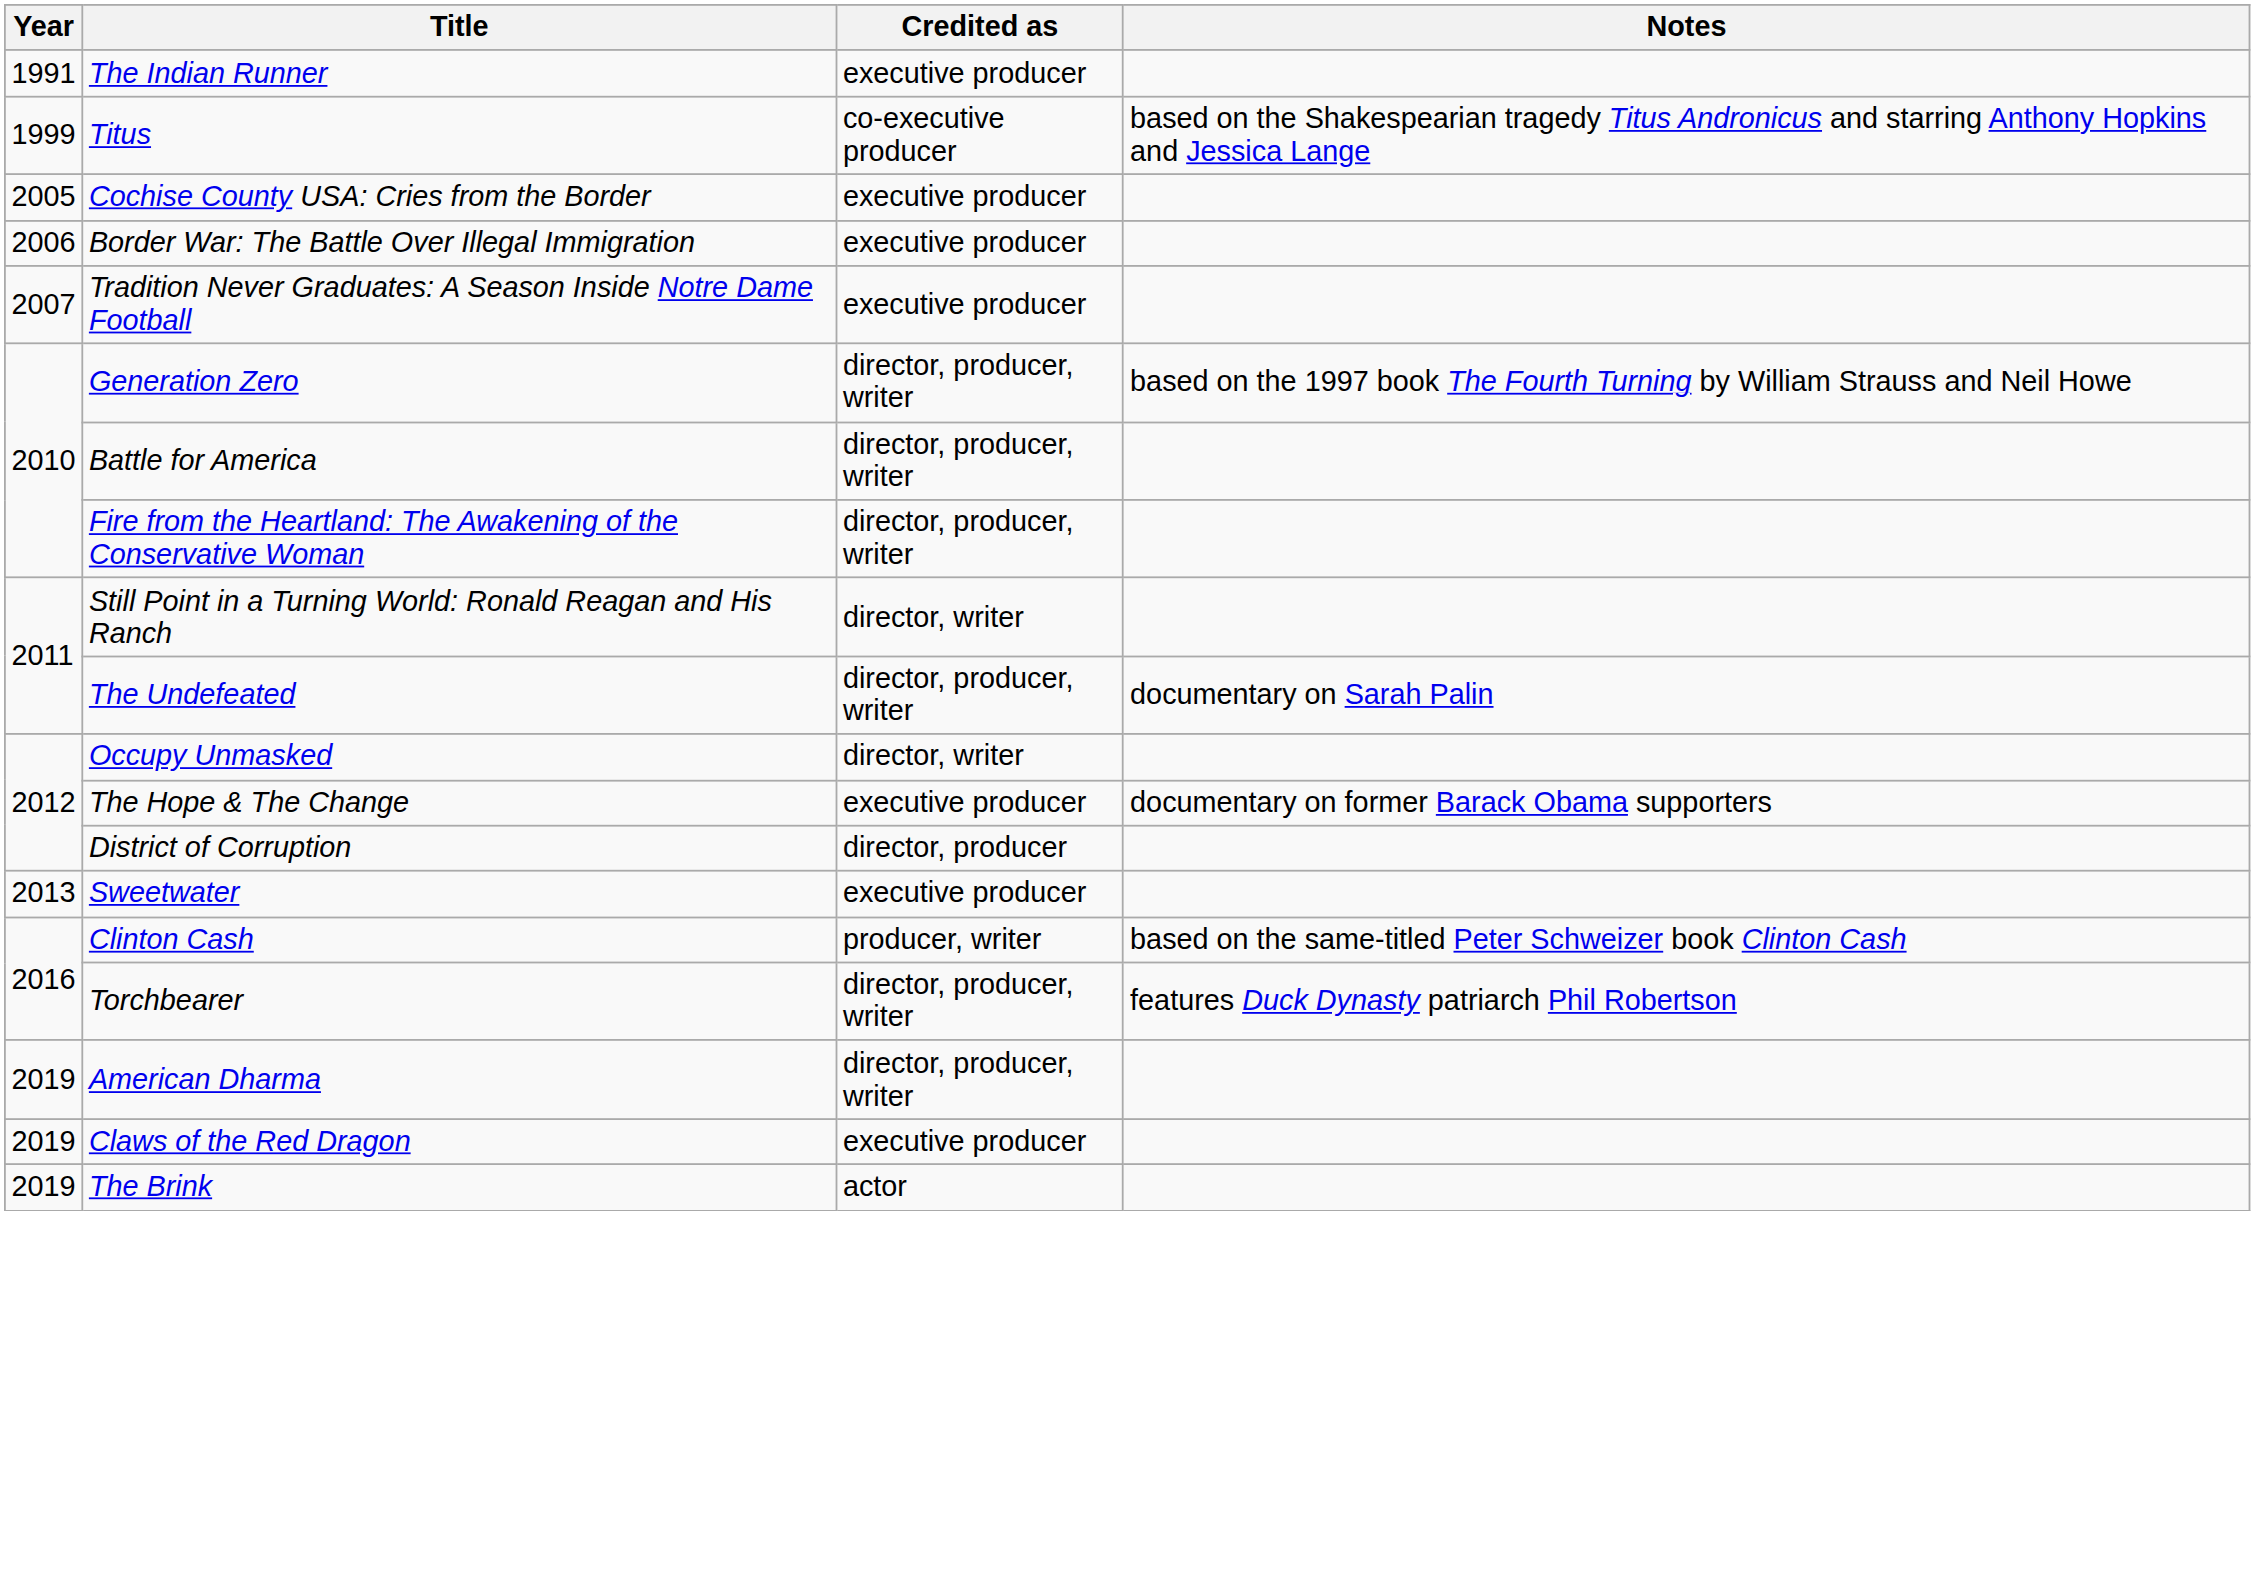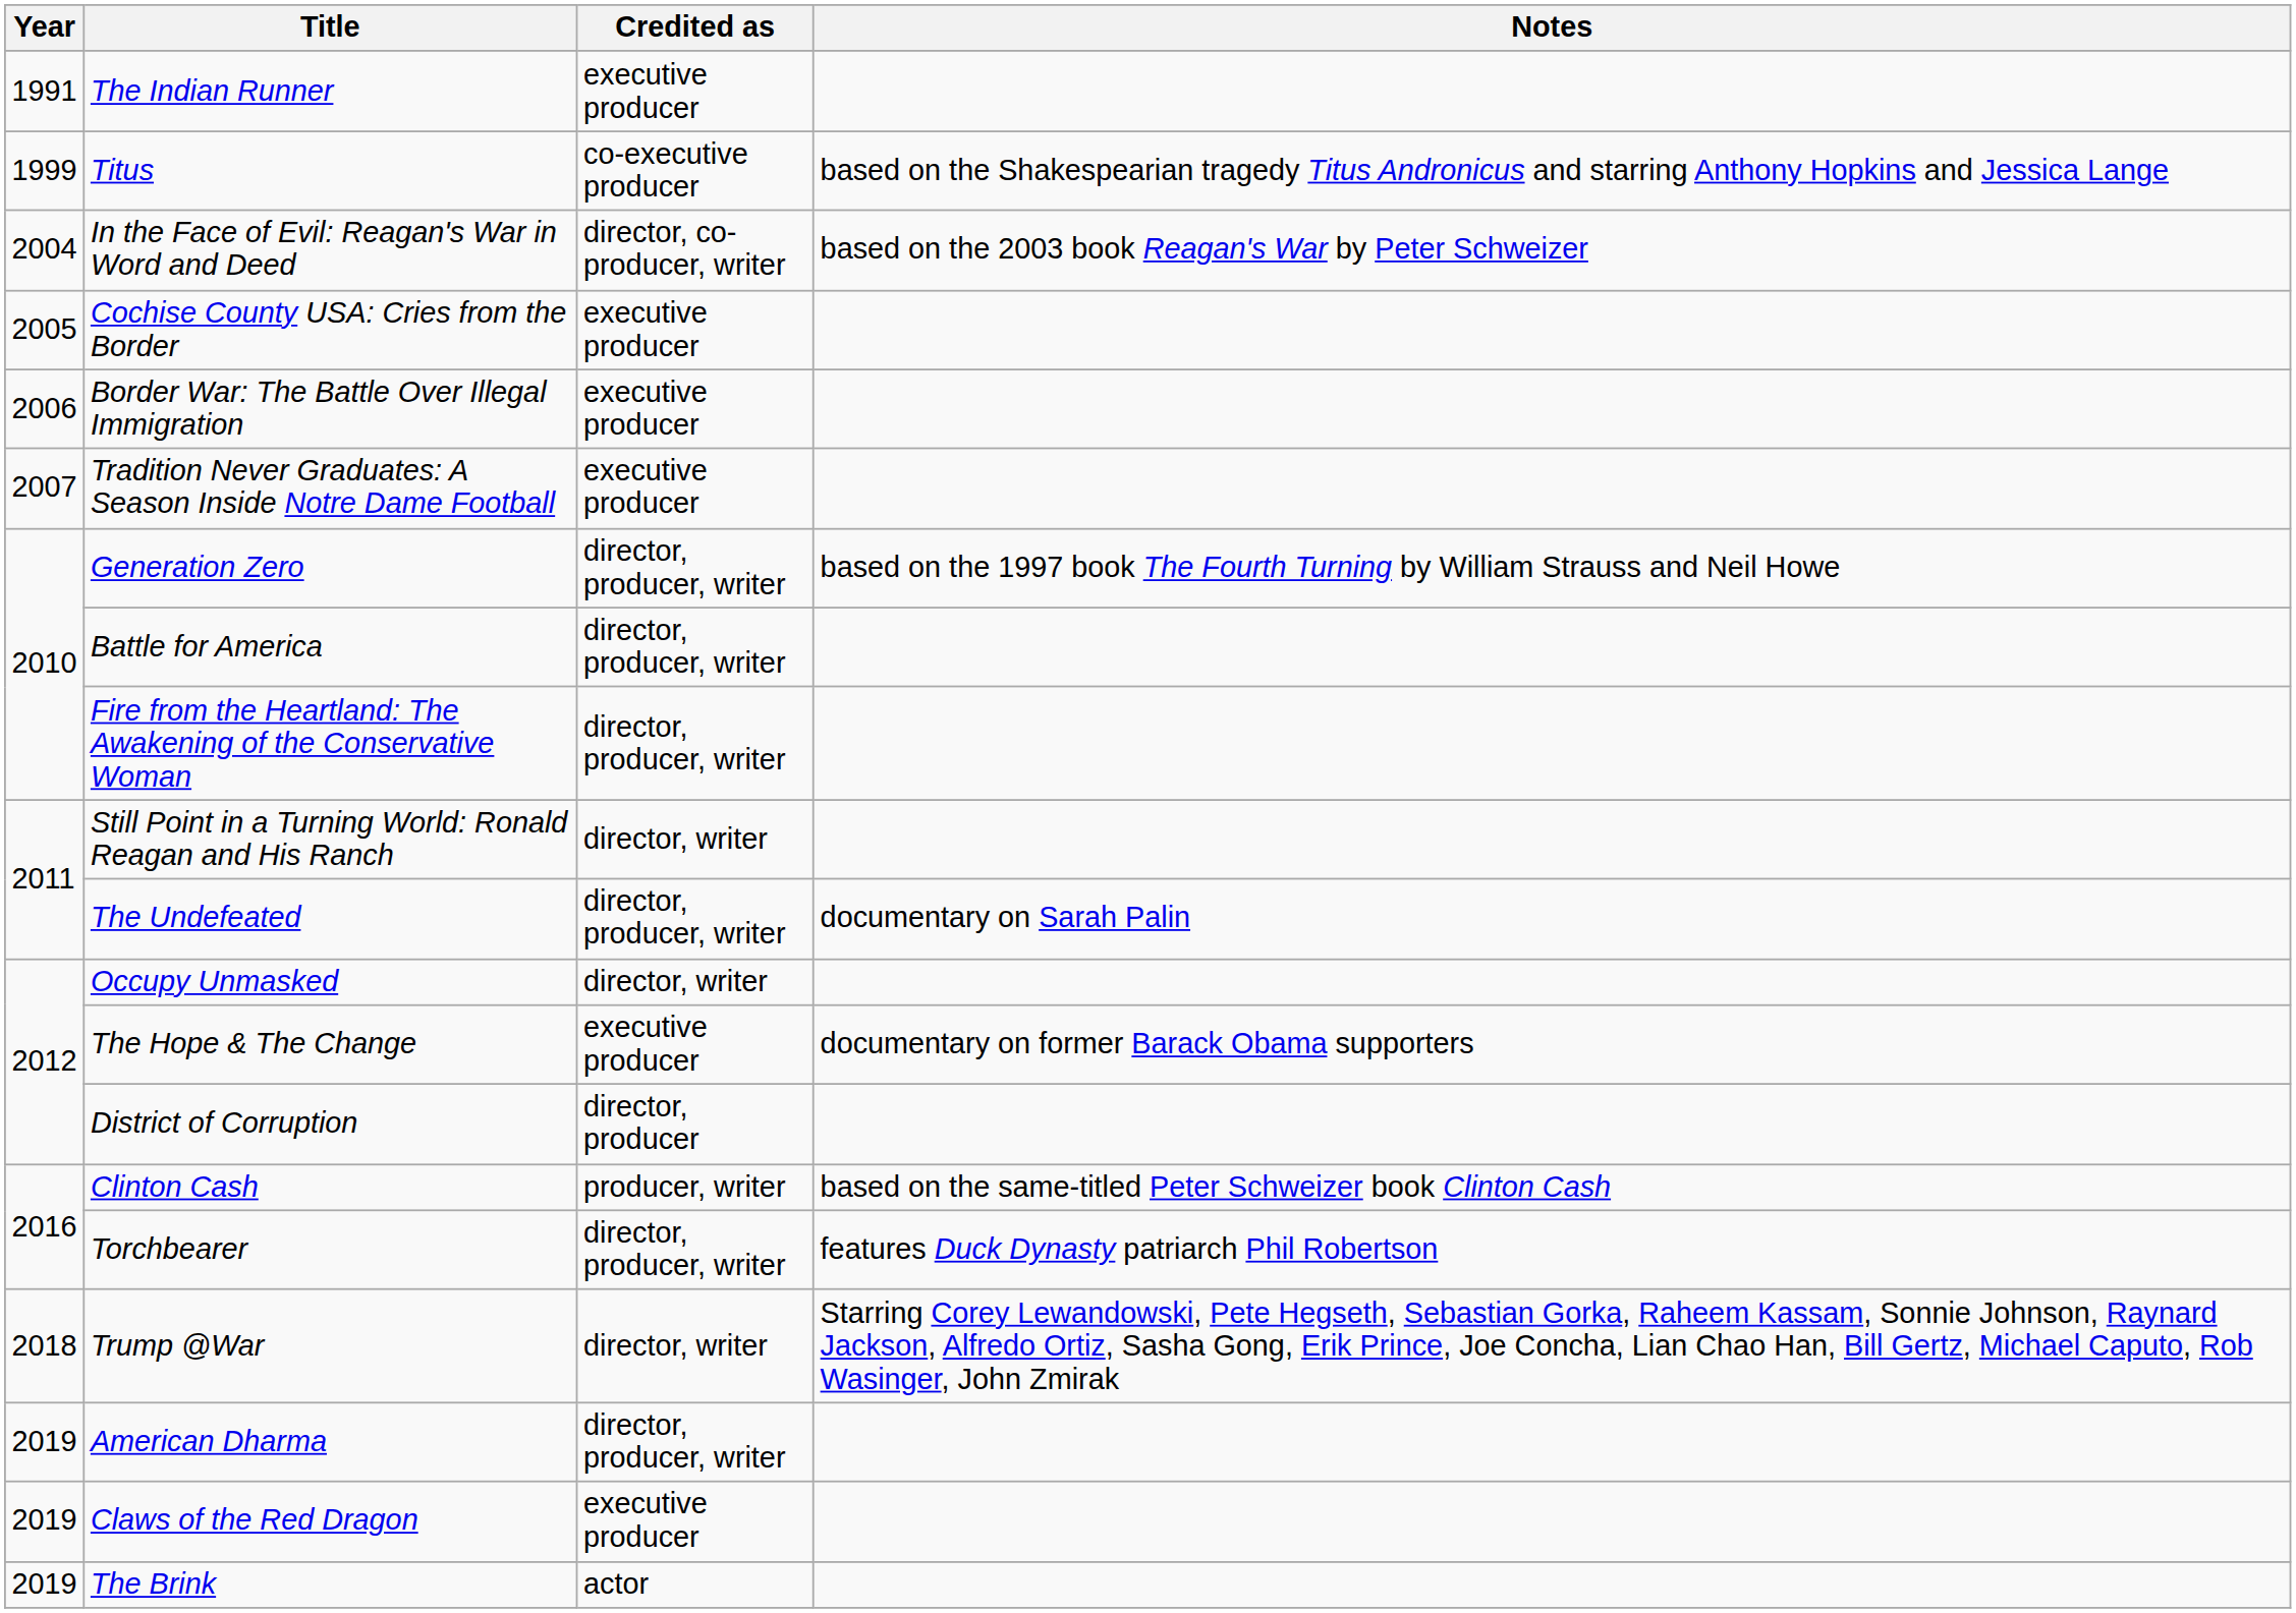+ row: 2004 | In the Face of Evil: Reagan's War in Word and Deed | director, co-producer, writer | based on the 2003 book Reagan's War by Peter Schweizer
- row: 2013 | Sweetwater | executive producer
+ row: 2018 | Trump @War | director, writer | Starring Corey Lewandowski, Pete Hegseth, Sebastian Gorka, Raheem Kassam, Sonnie Johnson, Raynard Jackson, Alfredo Ortiz, Sasha Gong, Erik Prince, Joe Concha, Lian Chao Han, Bill Gertz, Michael Caputo, Rob Wasinger, John Zmirak
